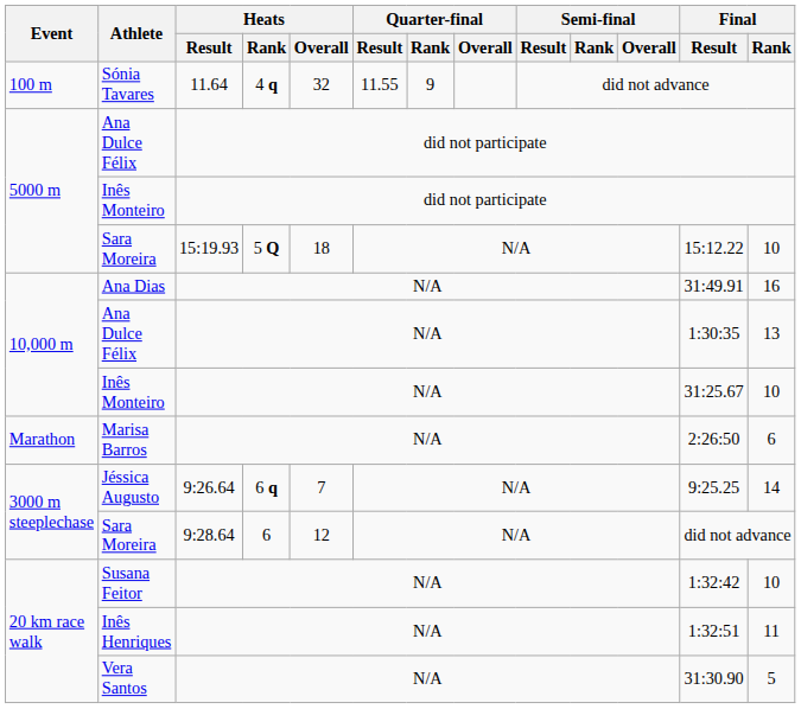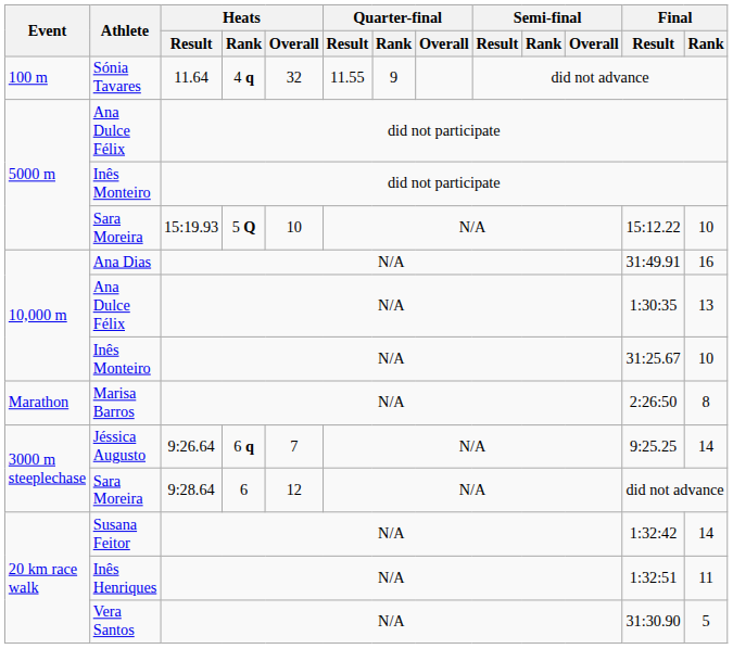5000 m / Sara Moreira | Heats / Overall: 18 -> 10
Marisa Barros | Final / Rank: 6 -> 8
Susana Feitor | Final / Rank: 10 -> 14
